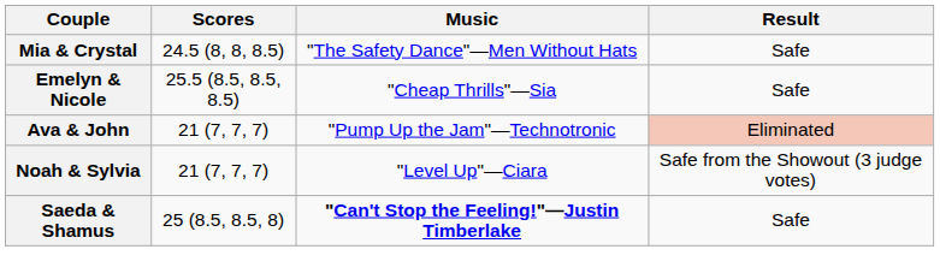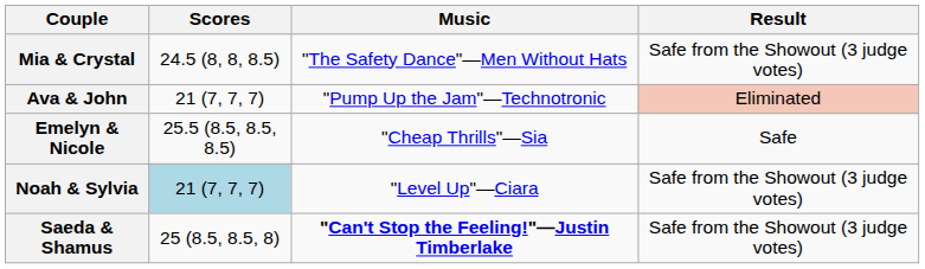Mia & Crystal | Result: Safe -> Safe from the Showout (3 judge votes)
rows swapped: Ava & John <-> Emelyn & Nicole
Noah & Sylvia | Scores: no background -> lightblue background
Saeda & Shamus | Result: Safe -> Safe from the Showout (3 judge votes)
